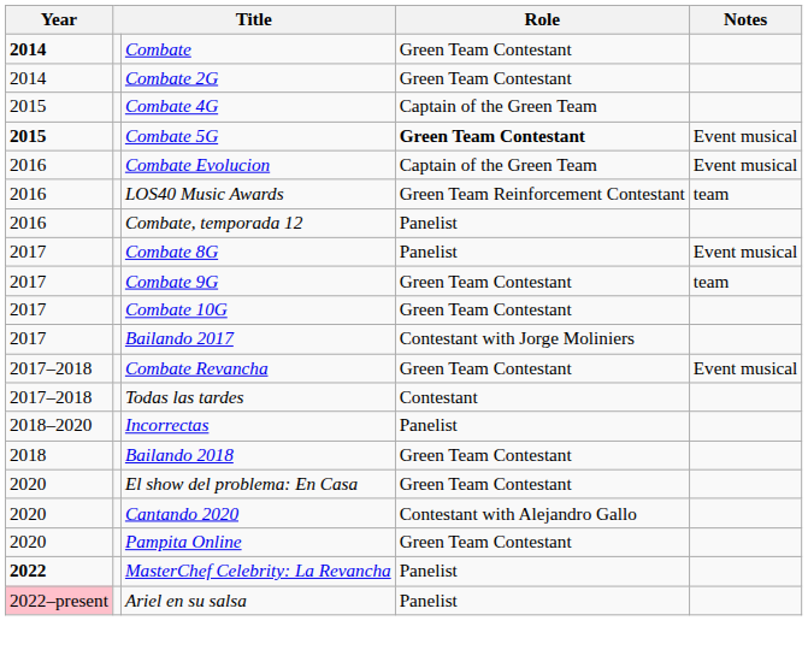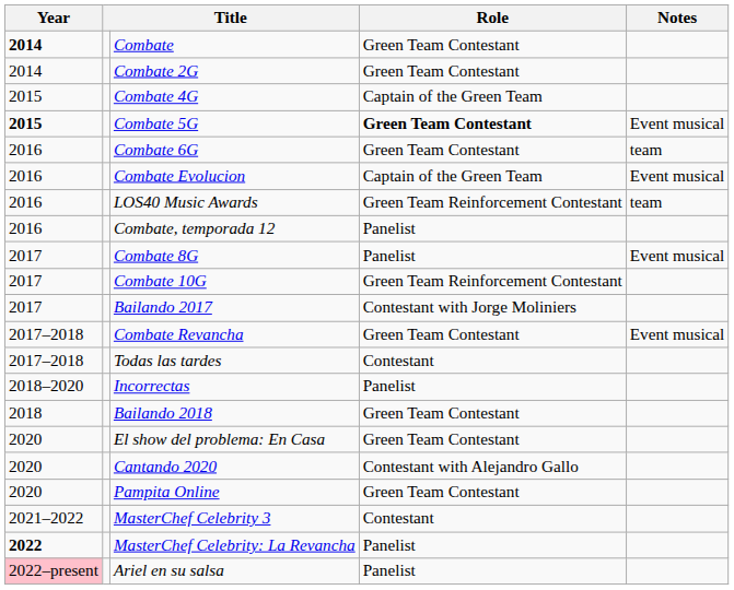+ row: 2016 | Combate 6G | Green Team Contestant | team
- row: 2017 | Combate 9G | Green Team Contestant | team
Combate 10G | Role: Green Team Contestant -> Green Team Reinforcement Contestant
+ row: 2021–2022 | MasterChef Celebrity 3 | Contestant
